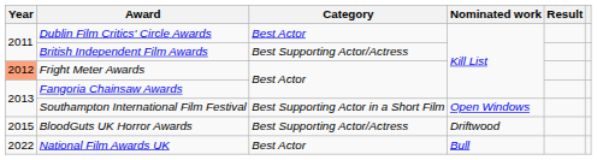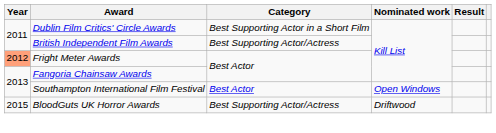Dublin Film Critics' Circle Awards | Category: Best Actor -> Best Supporting Actor in a Short Film
Southampton International Film Festival | Category: Best Supporting Actor in a Short Film -> Best Actor
- row: 2022 | National Film Awards UK | Best Actor | Bull
